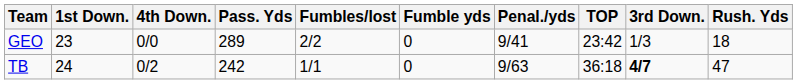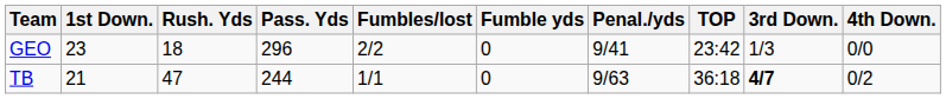columns swapped: Rush. Yds <-> 4th Down.
GEO | Pass. Yds: 289 -> 296
TB | 1st Down.: 24 -> 21
TB | Pass. Yds: 242 -> 244
